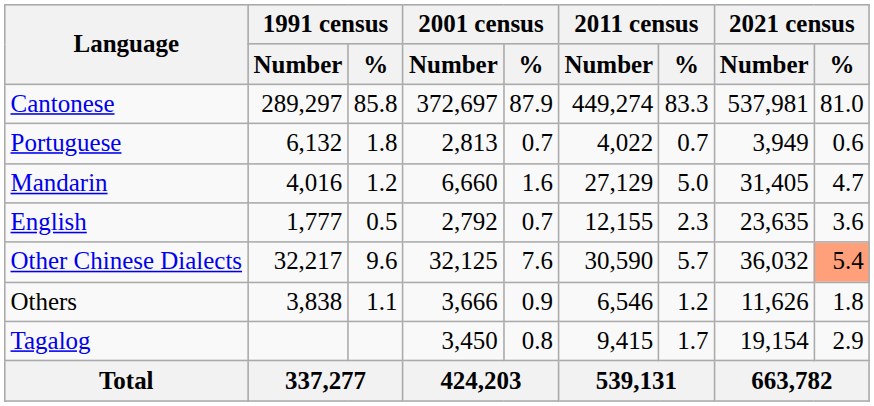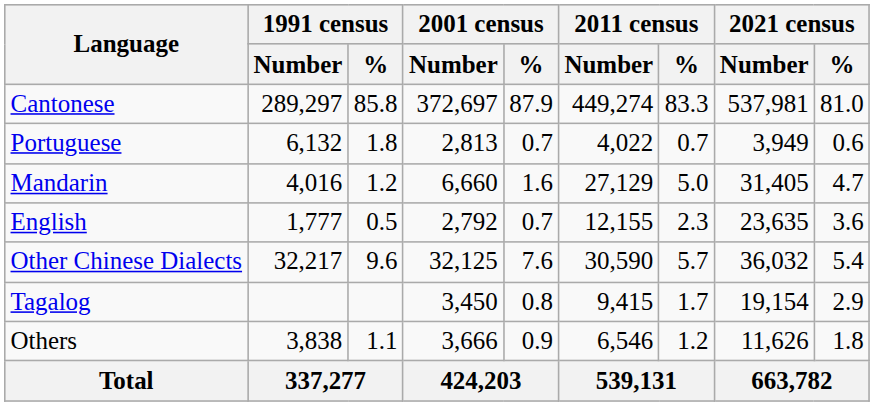Other Chinese Dialects | 2021 census / %: lightsalmon background -> no background
rows swapped: Tagalog <-> Others
